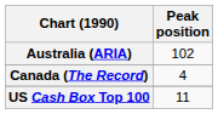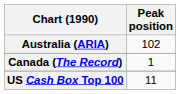Canada (The Record) | Peak position: 4 -> 1
